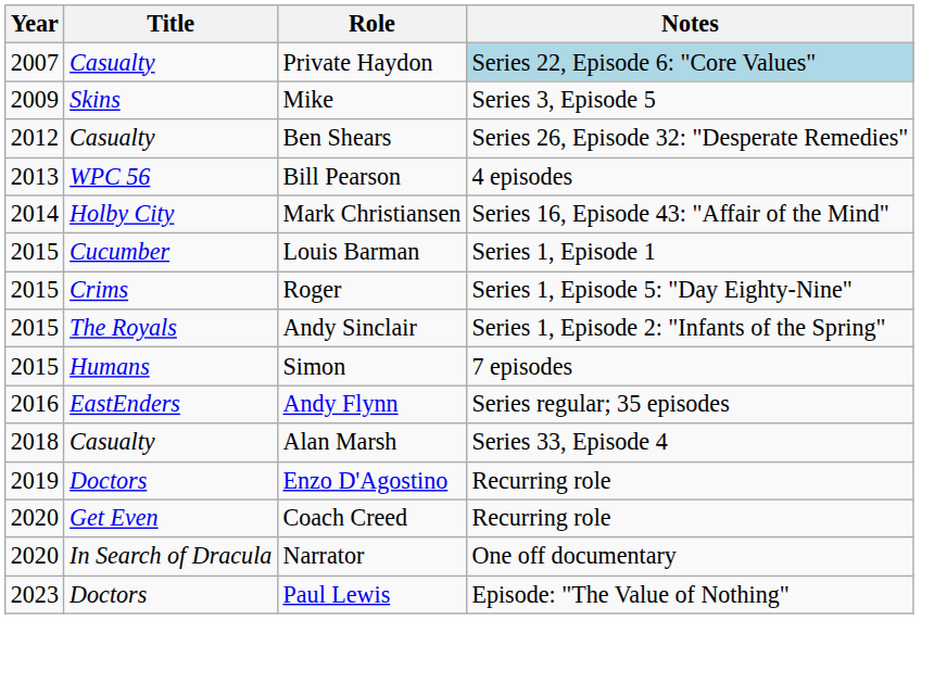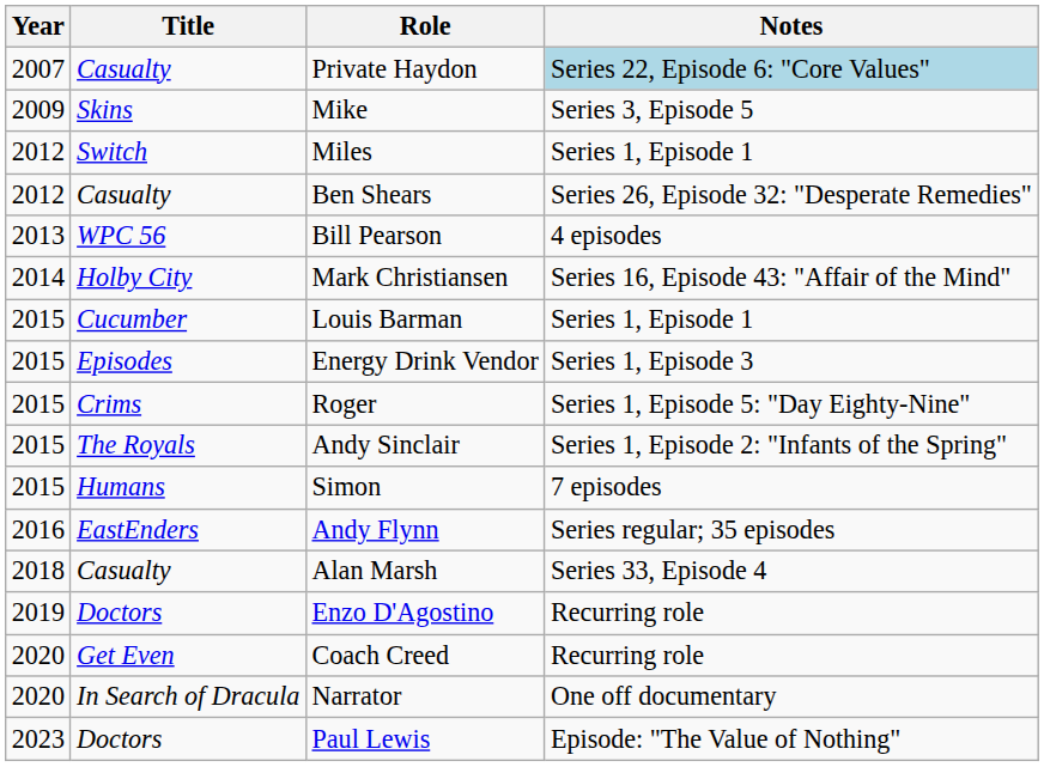+ row: 2012 | Switch | Miles | Series 1, Episode 1
+ row: 2015 | Episodes | Energy Drink Vendor | Series 1, Episode 3
